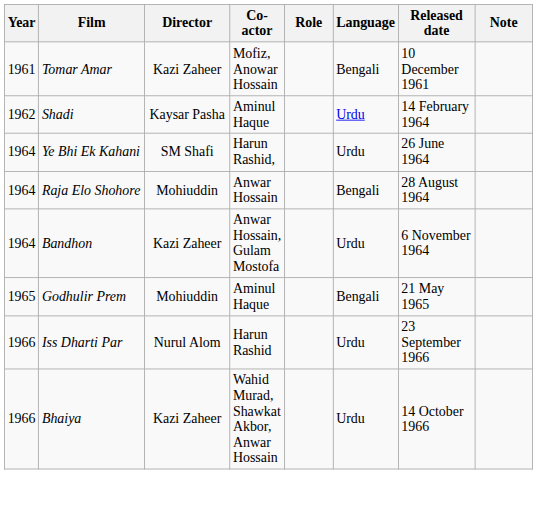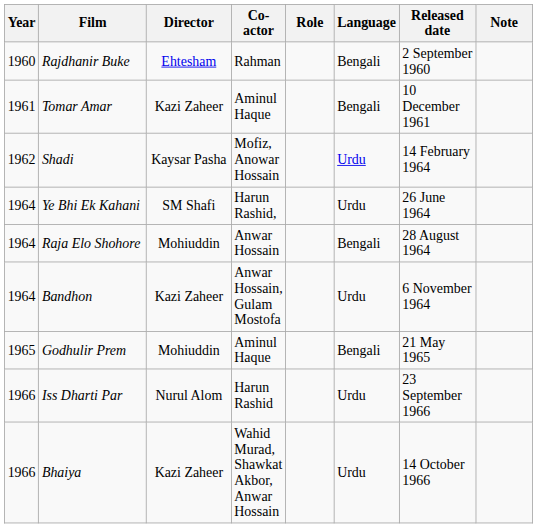+ row: 1960 | Rajdhanir Buke | Ehtesham | Rahman | Bengali | 2 September 1960
Tomar Amar | Co-actor: Mofiz, Anowar Hossain -> Aminul Haque
Shadi | Co-actor: Aminul Haque -> Mofiz, Anowar Hossain
